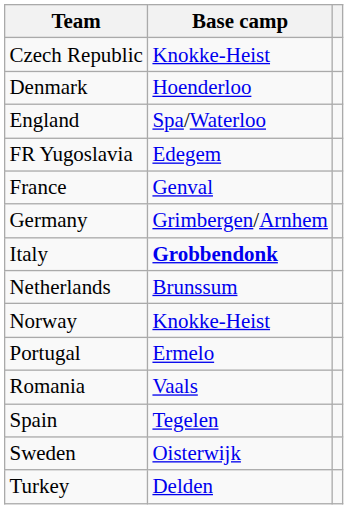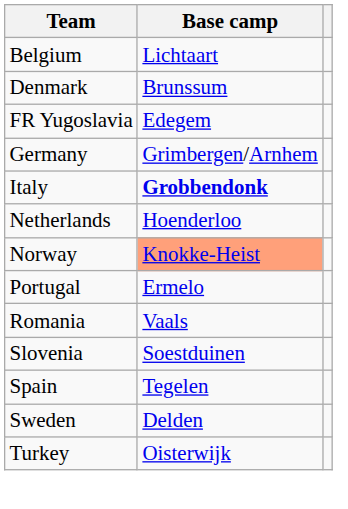+ row: Belgium | Lichtaart
- row: Czech Republic | Knokke-Heist
Denmark | Base camp: Hoenderloo -> Brunssum
- row: England | Spa/Waterloo
- row: France | Genval
Netherlands | Base camp: Brunssum -> Hoenderloo
Norway | Base camp: no background -> lightsalmon background
+ row: Slovenia | Soestduinen
Sweden | Base camp: Oisterwijk -> Delden
Turkey | Base camp: Delden -> Oisterwijk
